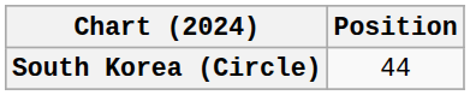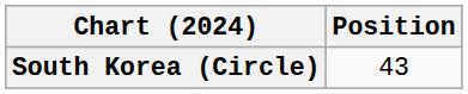South Korea (Circle) | Position: 44 -> 43
